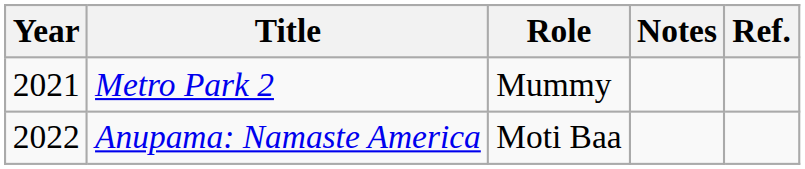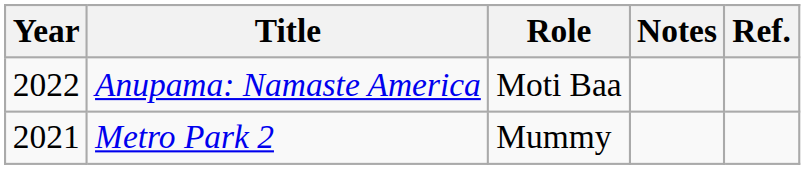rows swapped: Metro Park 2 <-> Anupama: Namaste America
